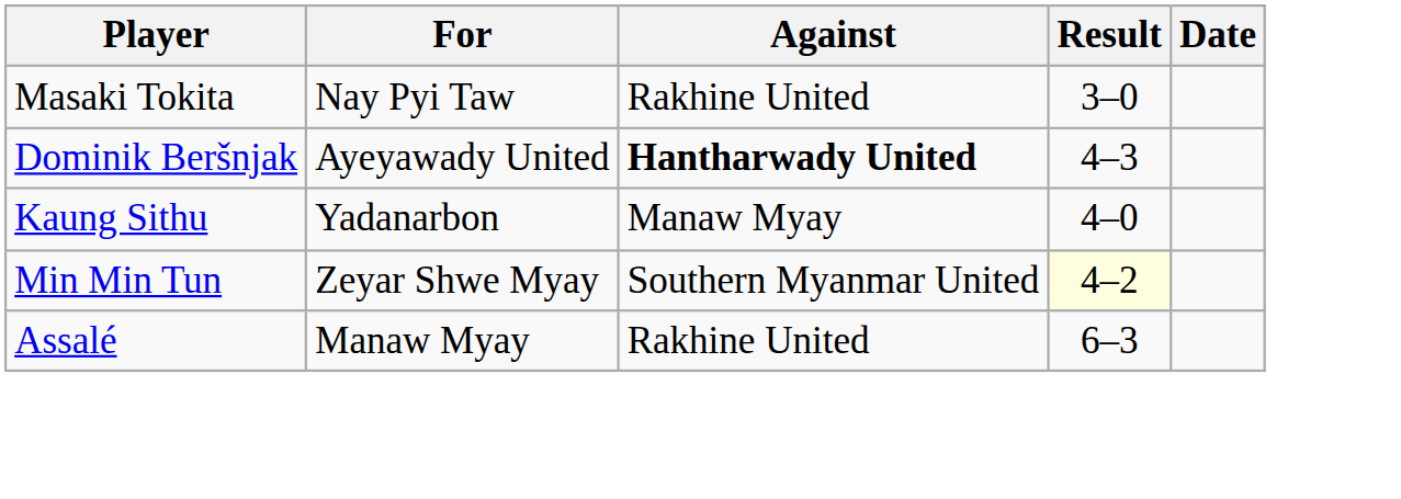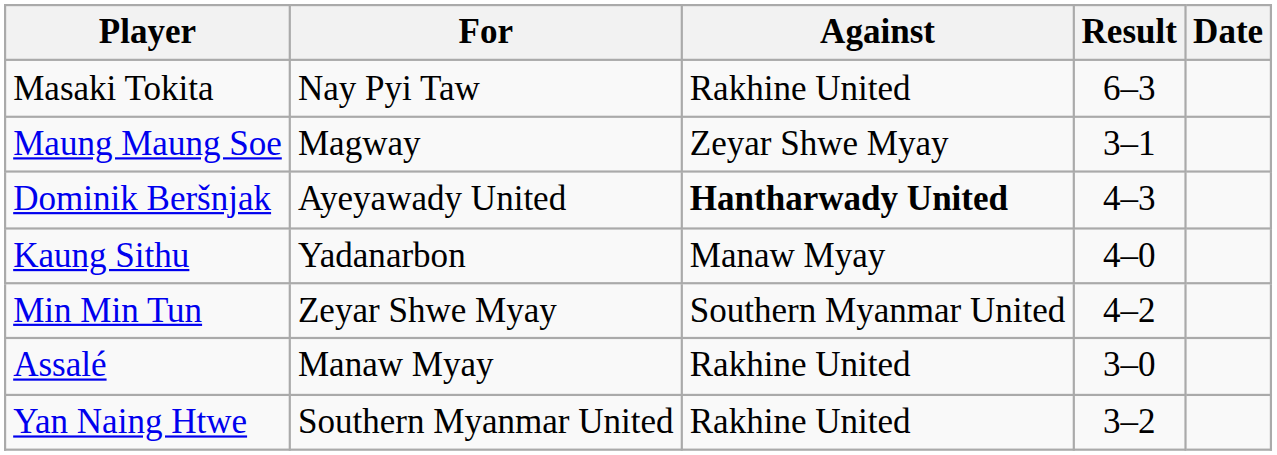Masaki Tokita | Result: 3–0 -> 6–3
+ row: Maung Maung Soe | Magway | Zeyar Shwe Myay | 3–1
Min Min Tun | Result: lightyellow background -> no background
Assalé | Result: 6–3 -> 3–0
+ row: Yan Naing Htwe | Southern Myanmar United | Rakhine United | 3–2
